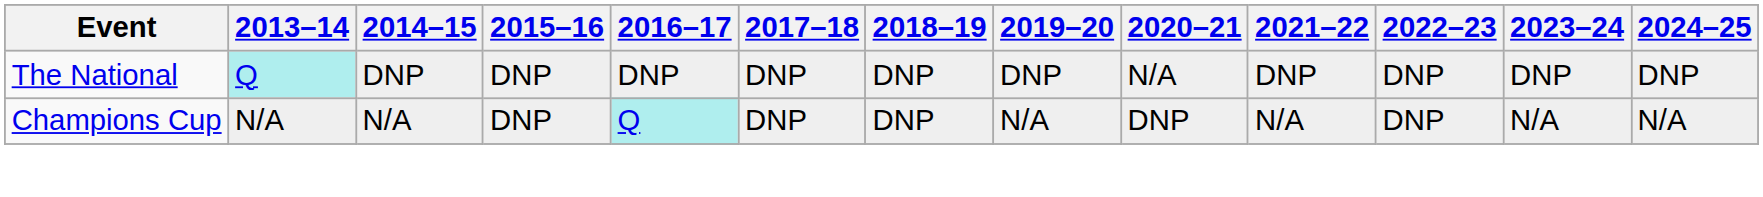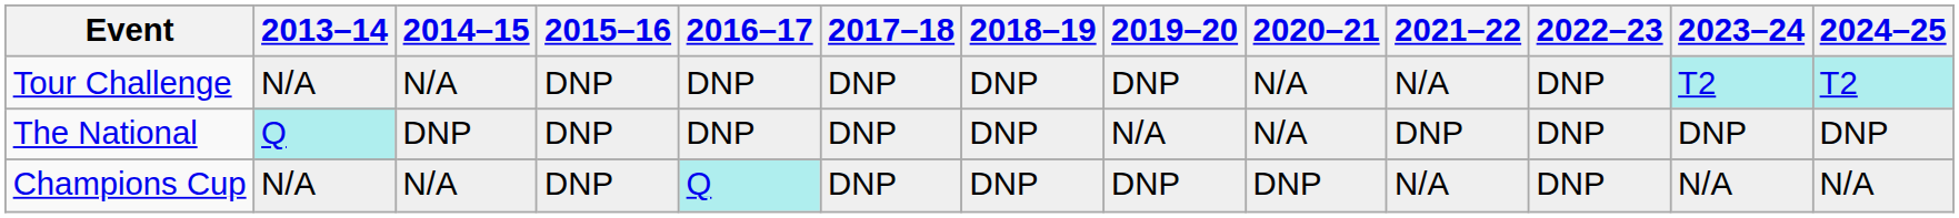+ row: Tour Challenge | N/A | N/A | DNP | DNP | DNP | DNP | DNP | N/A | N/A | DNP | T2 | T2
The National | 2019–20: DNP -> N/A
Champions Cup | 2019–20: N/A -> DNP
